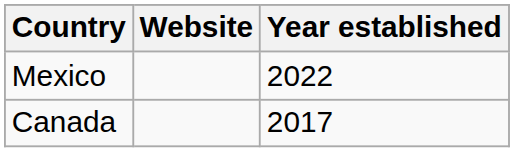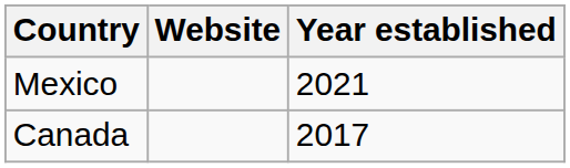Mexico | Year established: 2022 -> 2021
